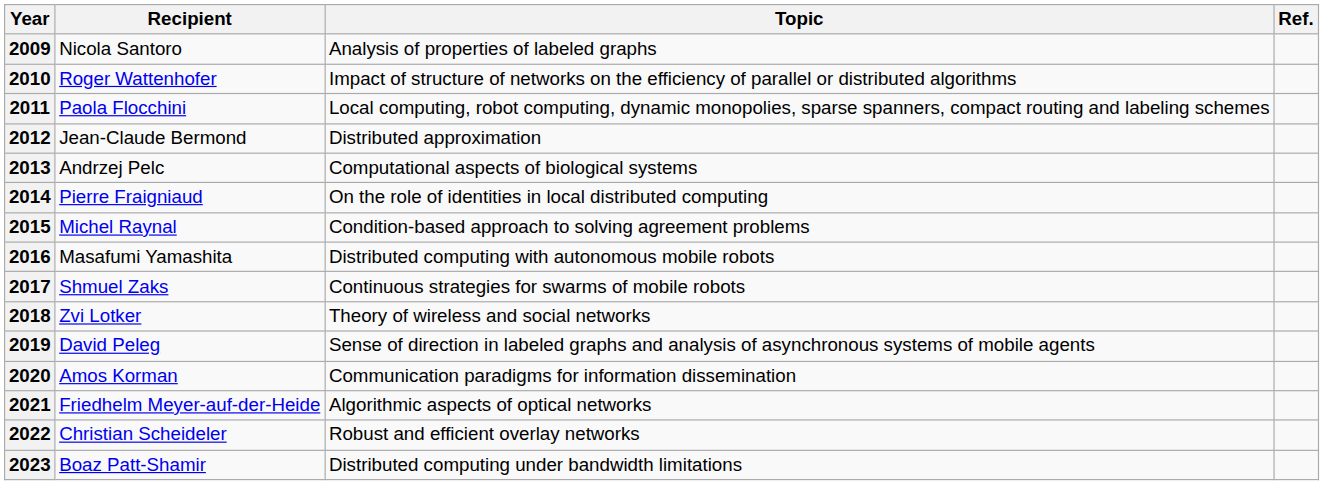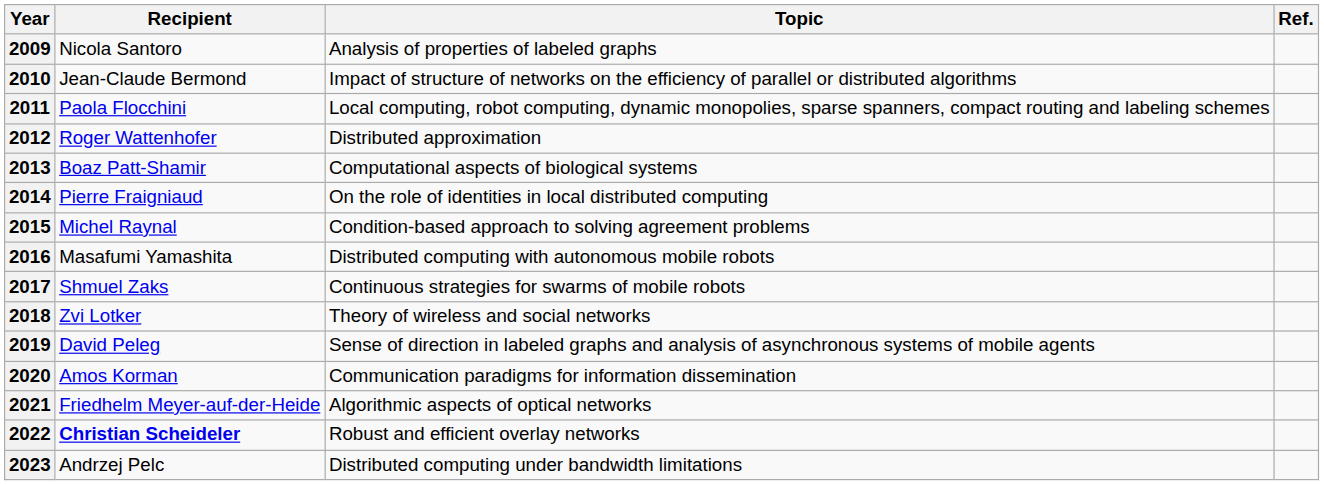2010 | Recipient: Roger Wattenhofer -> Jean-Claude Bermond
2012 | Recipient: Jean-Claude Bermond -> Roger Wattenhofer
2013 | Recipient: Andrzej Pelc -> Boaz Patt-Shamir
2022 | Recipient: normal -> bold
2023 | Recipient: Boaz Patt-Shamir -> Andrzej Pelc
